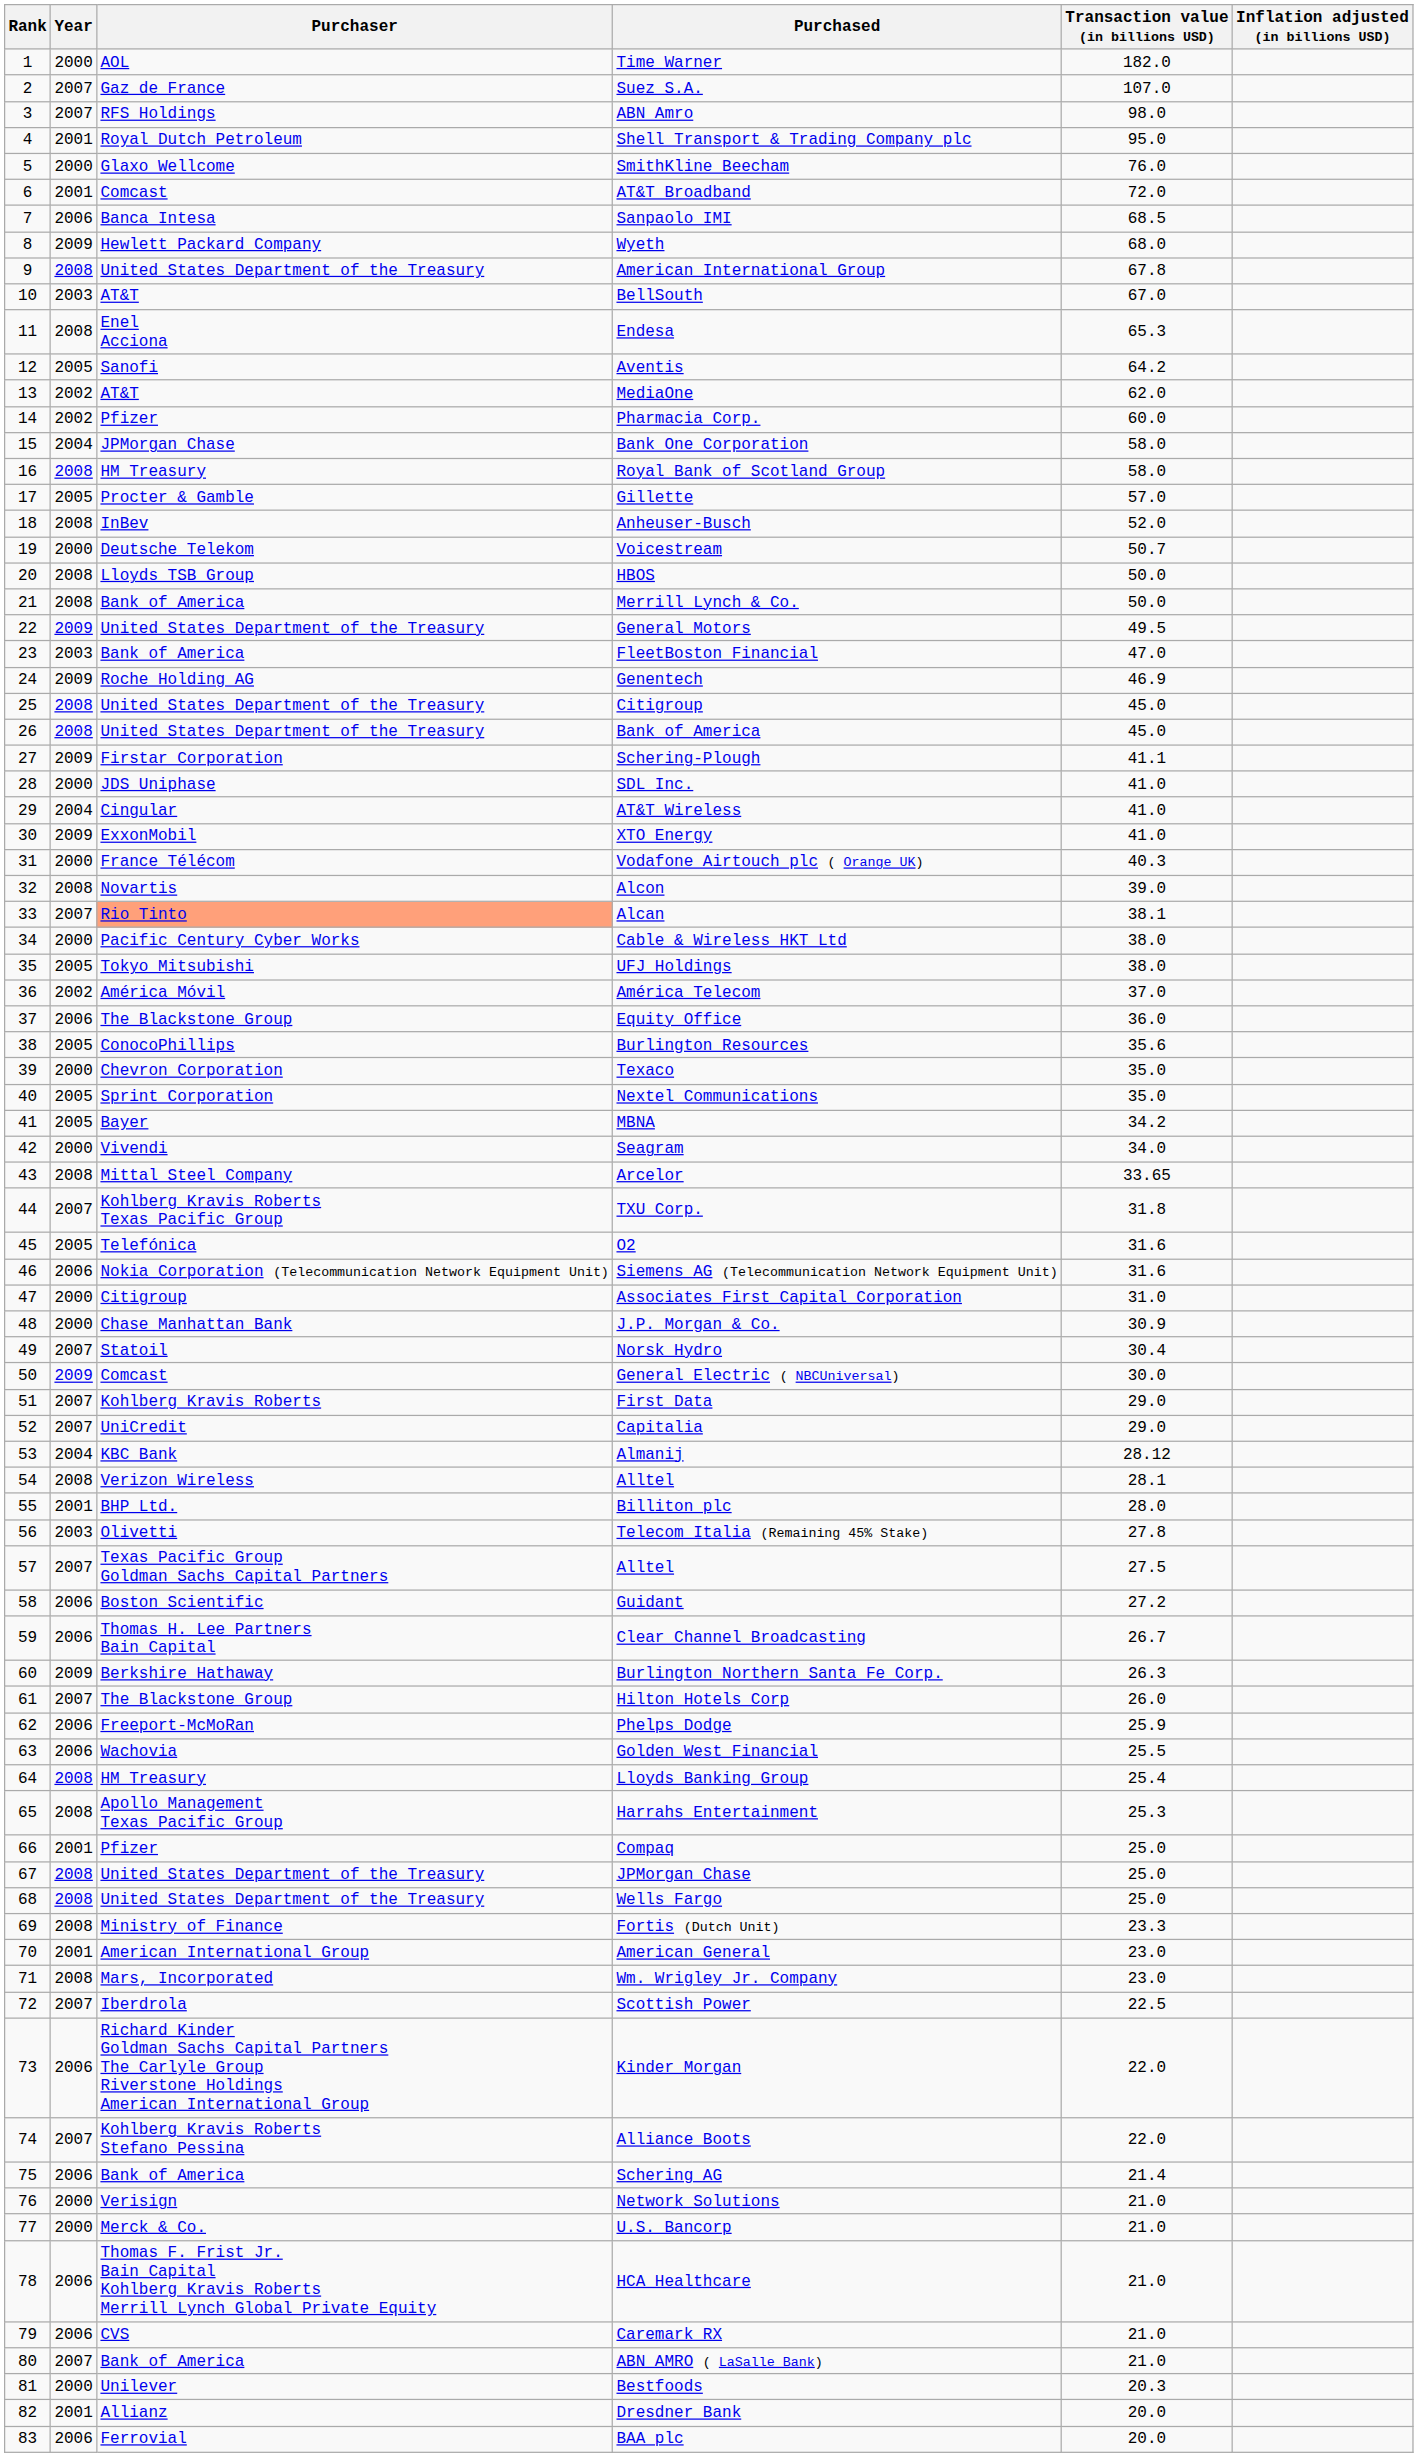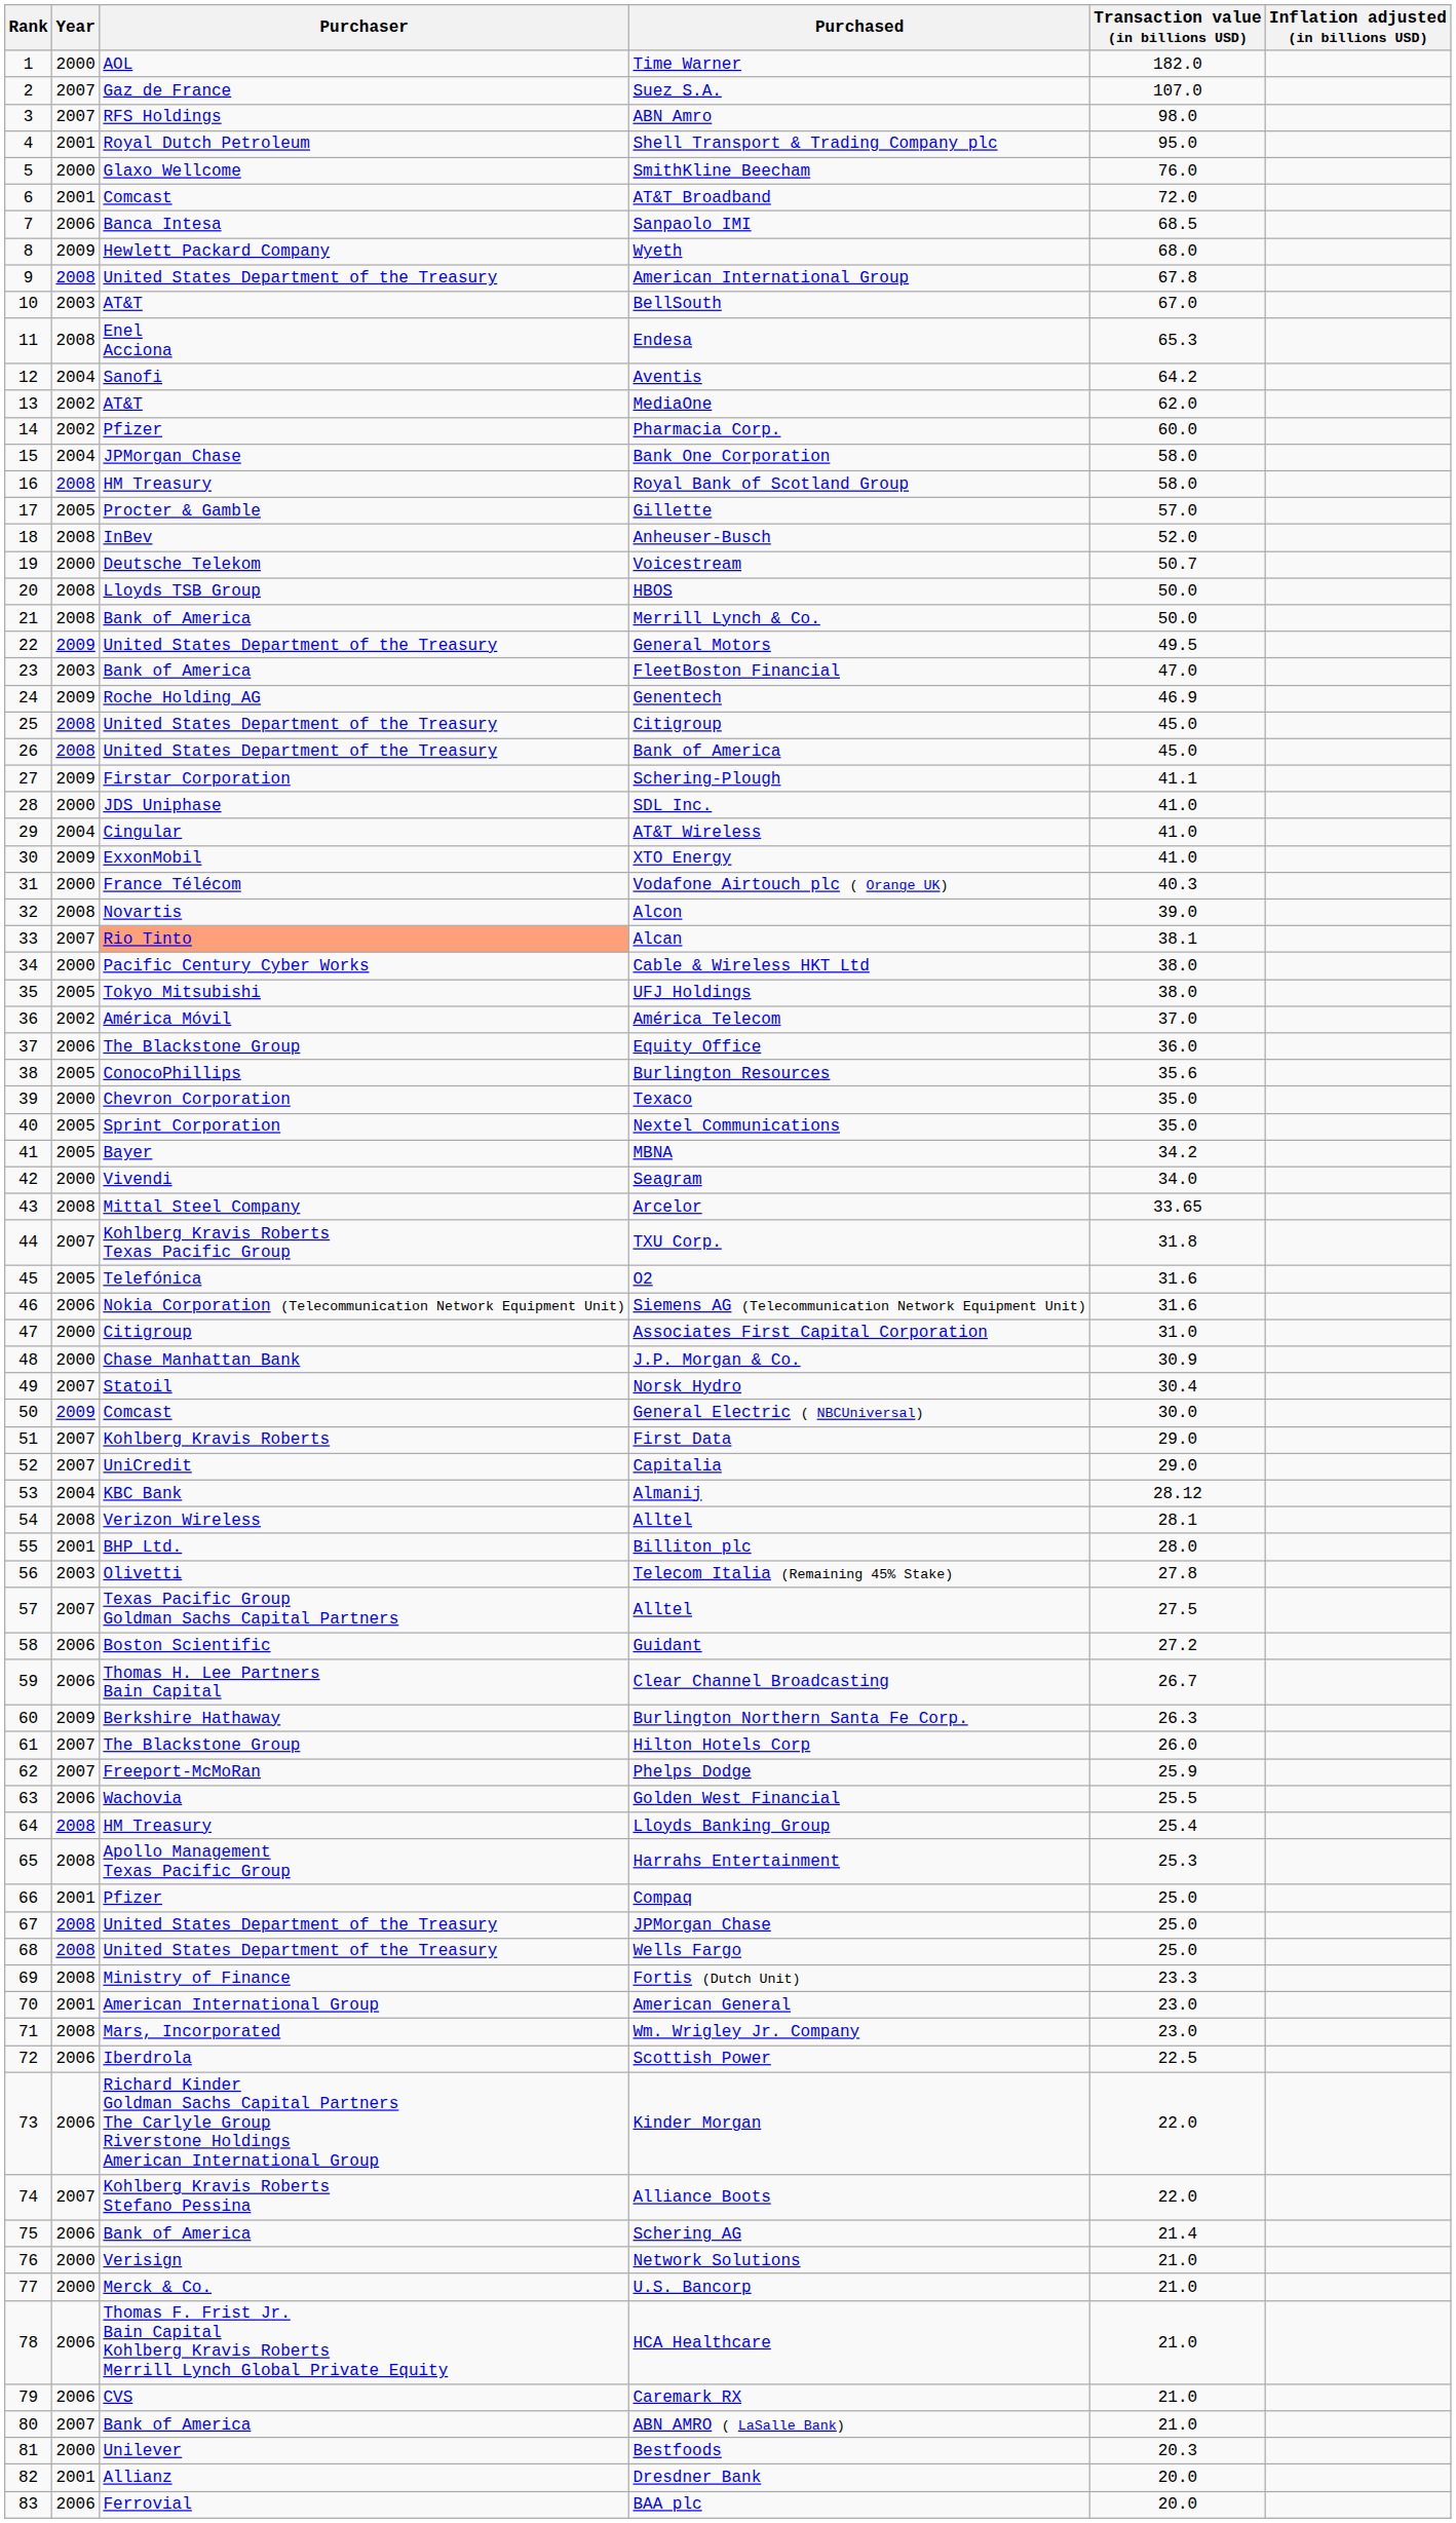Aventis | Year: 2005 -> 2004
Phelps Dodge | Year: 2006 -> 2007
Scottish Power | Year: 2007 -> 2006
